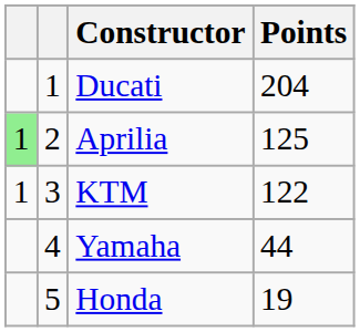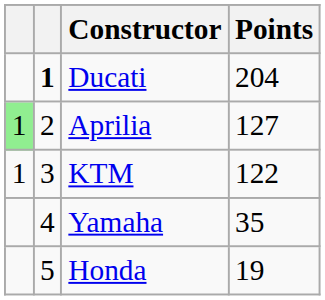Ducati | column 2: normal -> bold
Aprilia | Points: 125 -> 127
Yamaha | Points: 44 -> 35
